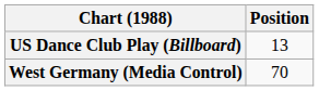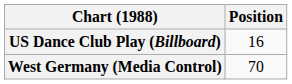US Dance Club Play (Billboard) | Position: 13 -> 16
